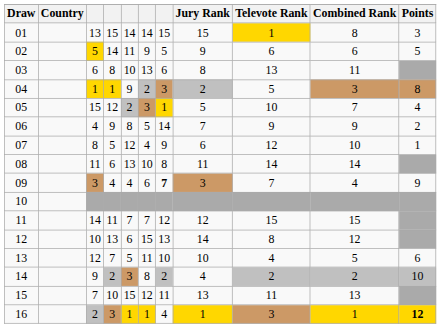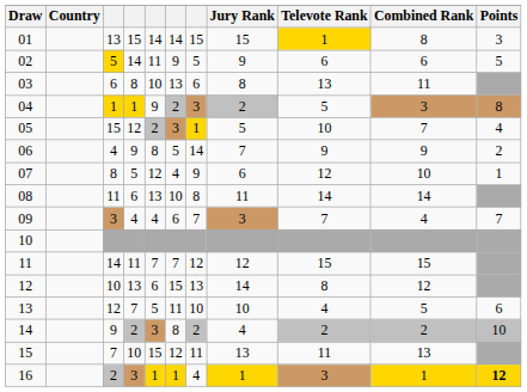09 | column 7: bold -> normal
09 | Points: 9 -> 7
